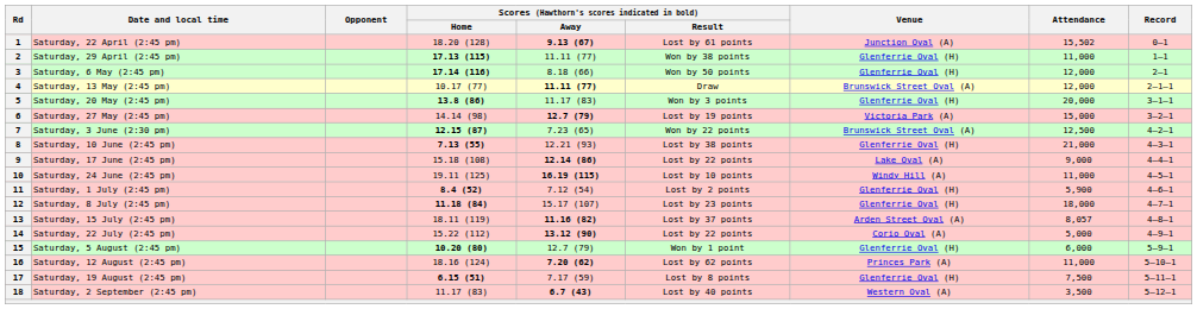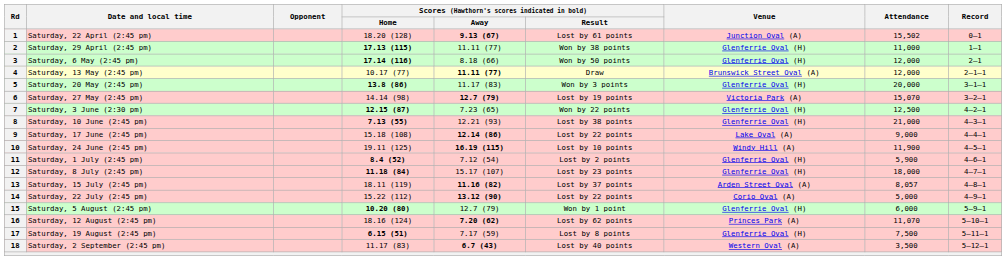6 | Attendance: 15,000 -> 15,070
7 | Venue: Brunswick Street Oval (A) -> Glenferrie Oval (H)
10 | Attendance: 11,000 -> 11,900
16 | Attendance: 11,000 -> 11,070
